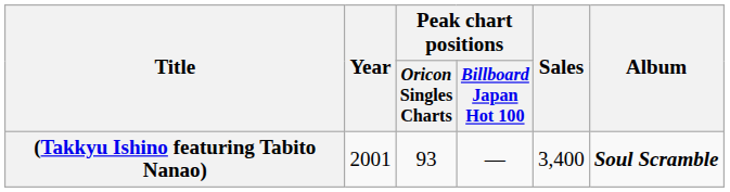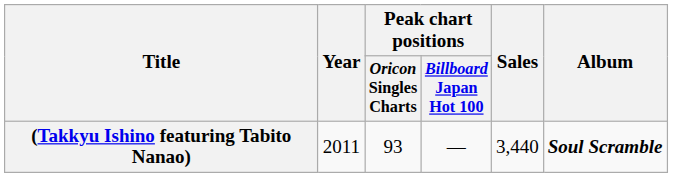(Takkyu Ishino featuring Tabito Nanao) | Year: 2001 -> 2011
(Takkyu Ishino featuring Tabito Nanao) | Sales: 3,400 -> 3,440
